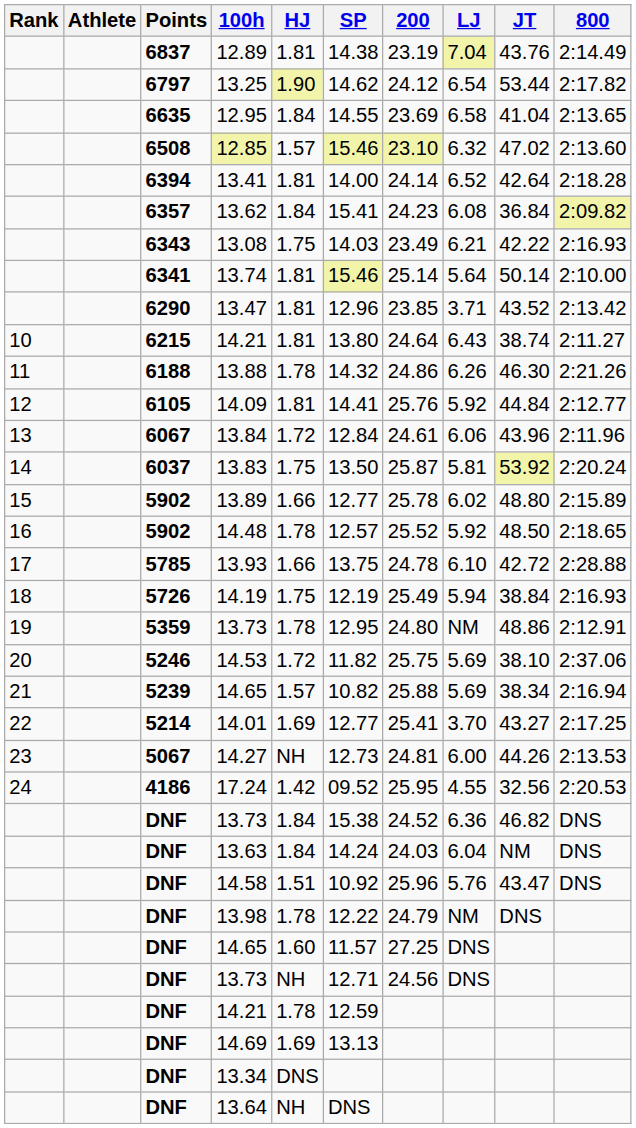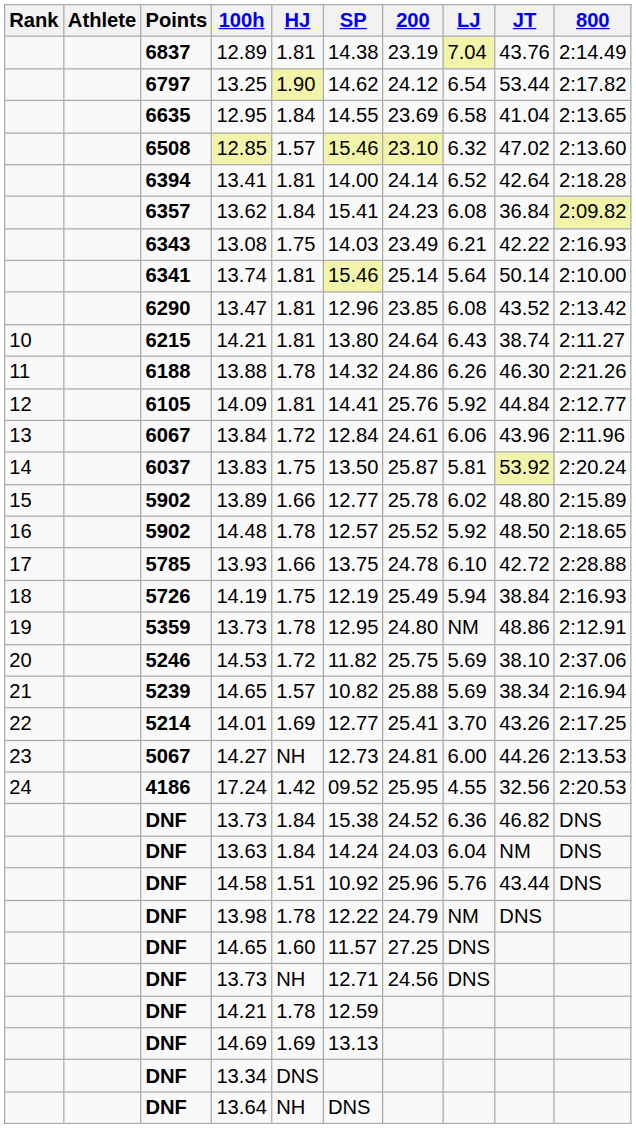13.47 | LJ: 3.71 -> 6.08
14.01 | JT: 43.27 -> 43.26
14.58 | JT: 43.47 -> 43.44
